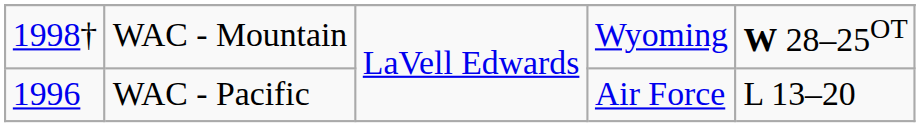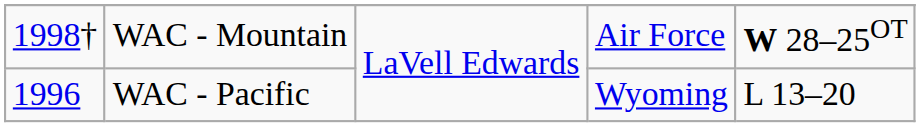WAC - Mountain | column 4: Wyoming -> Air Force
WAC - Pacific | column 4: Air Force -> Wyoming
